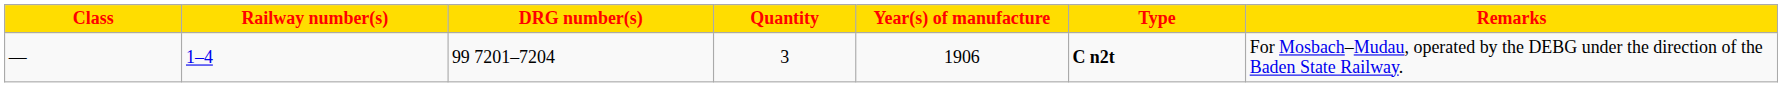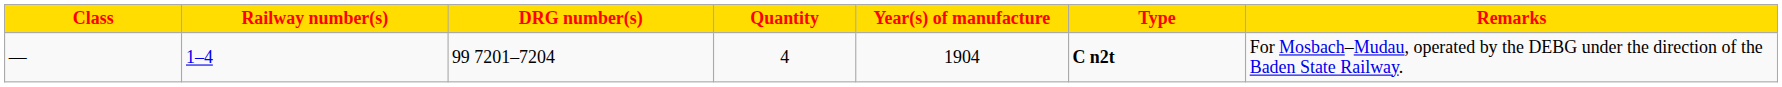— | Quantity: 3 -> 4
— | Year(s) of manufacture: 1906 -> 1904
